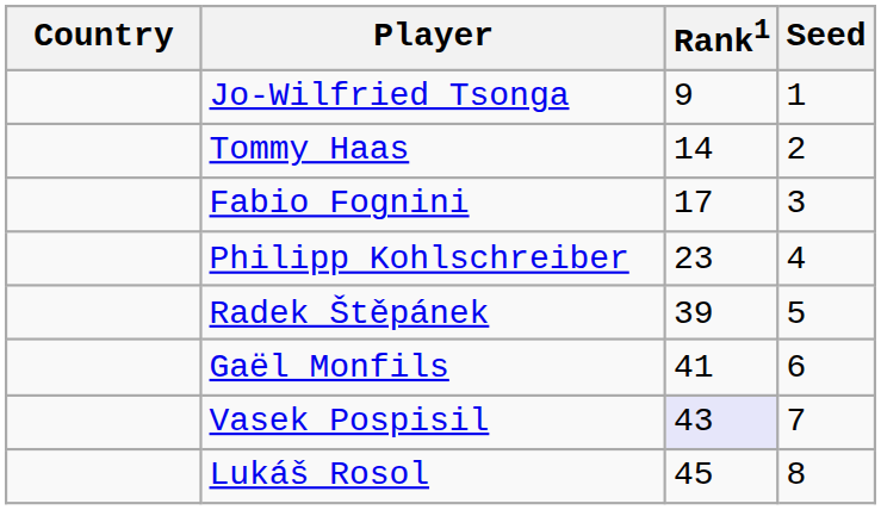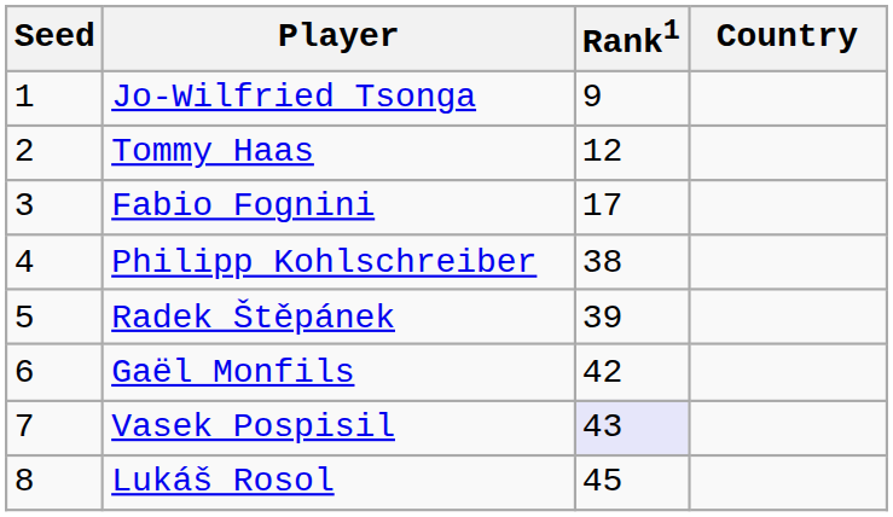columns swapped: Country <-> Seed
Tommy Haas | Rank1: 14 -> 12
Philipp Kohlschreiber | Rank1: 23 -> 38
Gaël Monfils | Rank1: 41 -> 42
